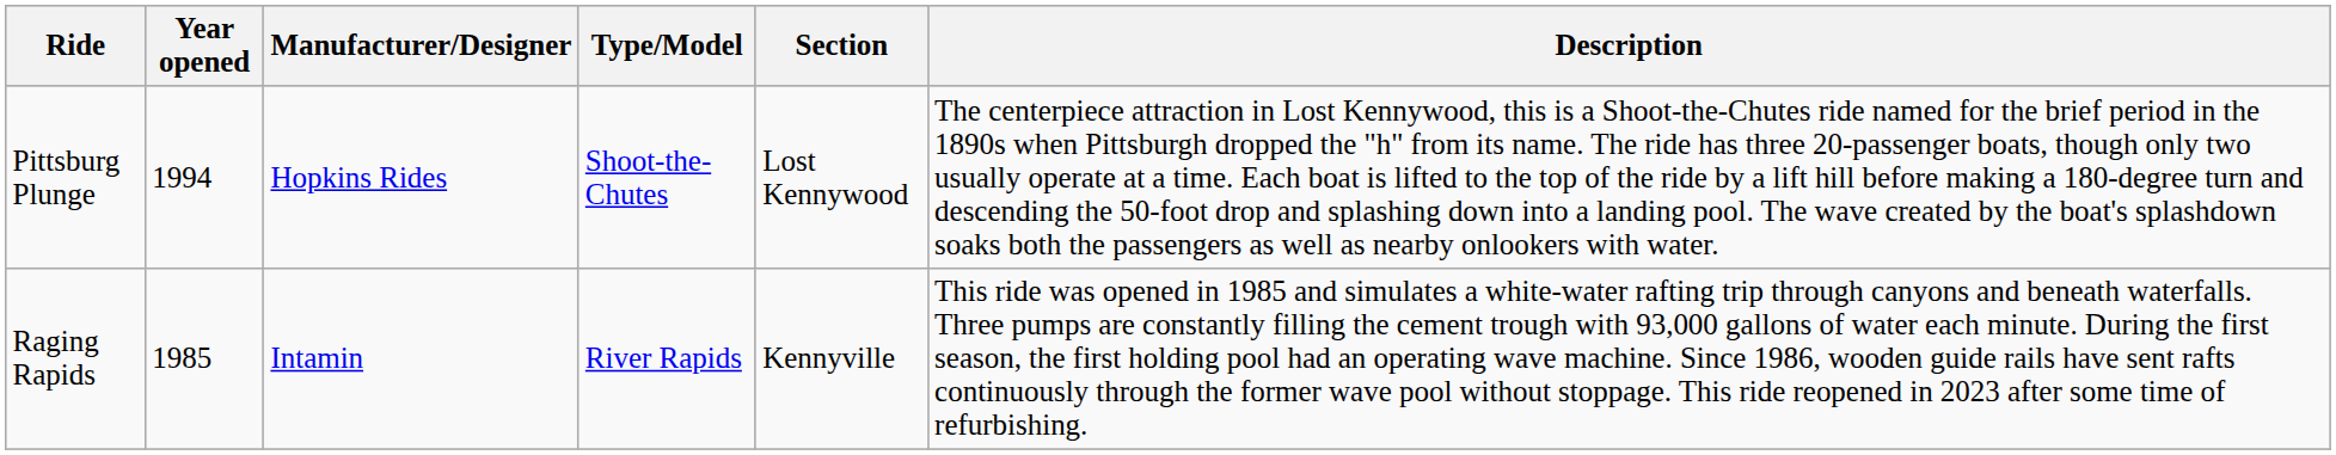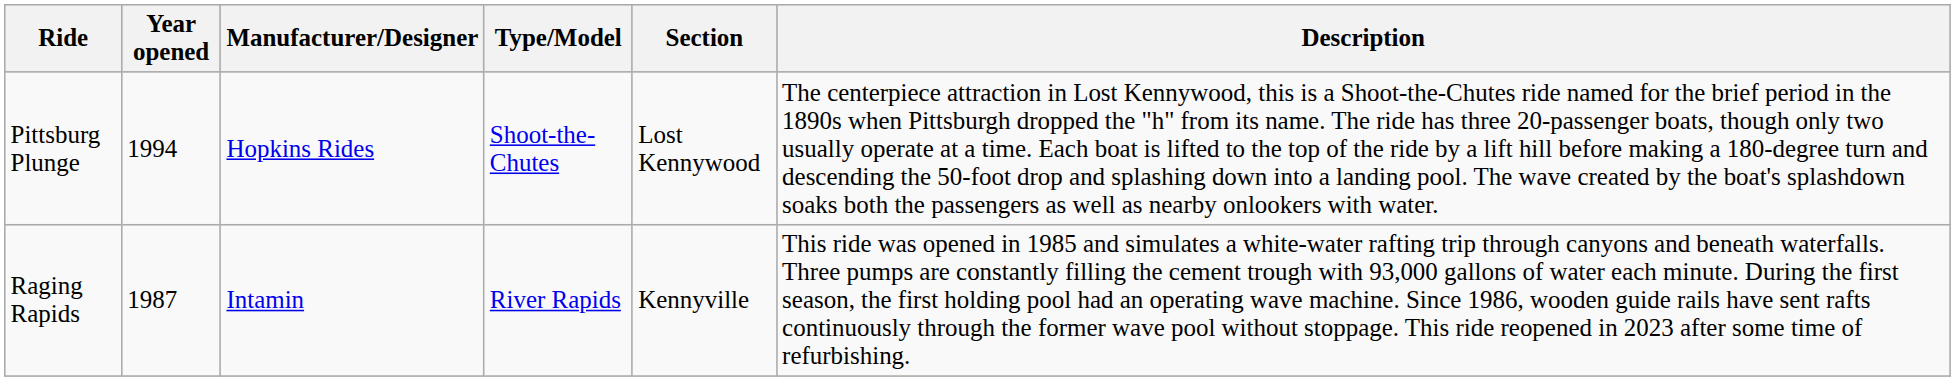Raging Rapids | Year opened: 1985 -> 1987
